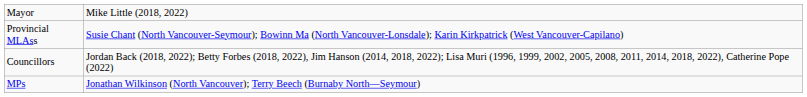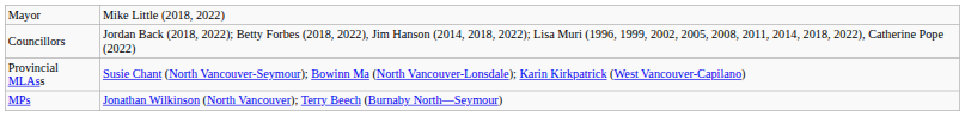rows swapped: Councillors <-> Provincial MLAss
